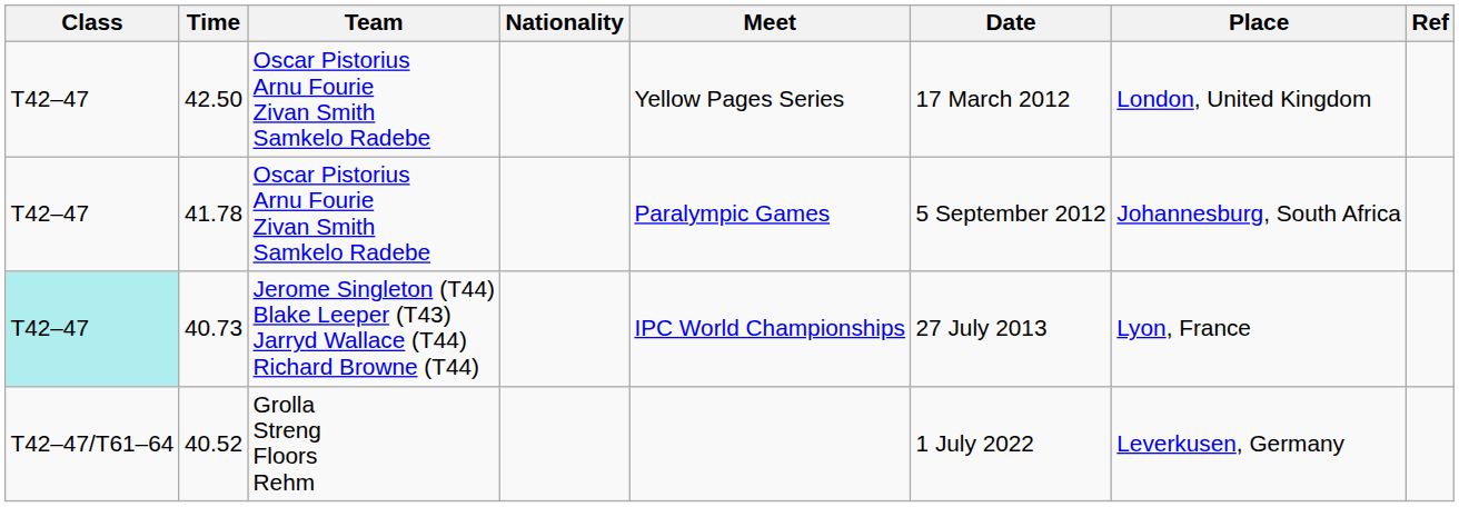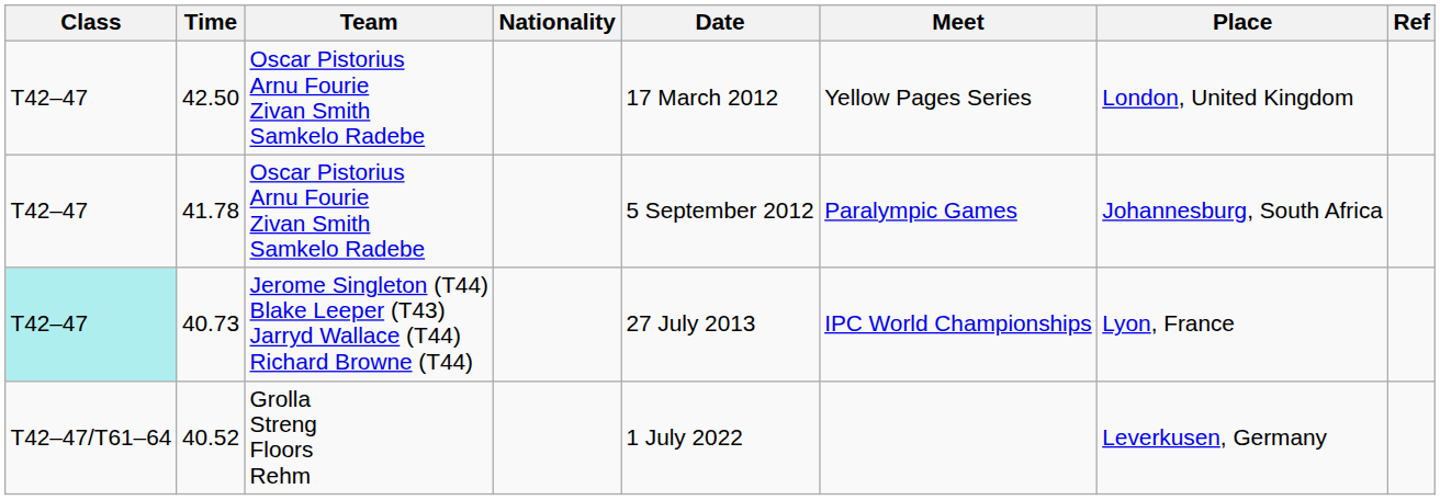columns swapped: Date <-> Meet
